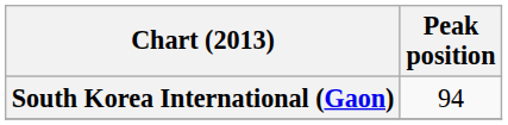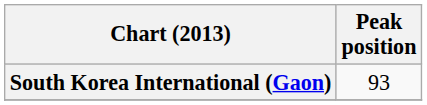South Korea International (Gaon) | Peak position: 94 -> 93
